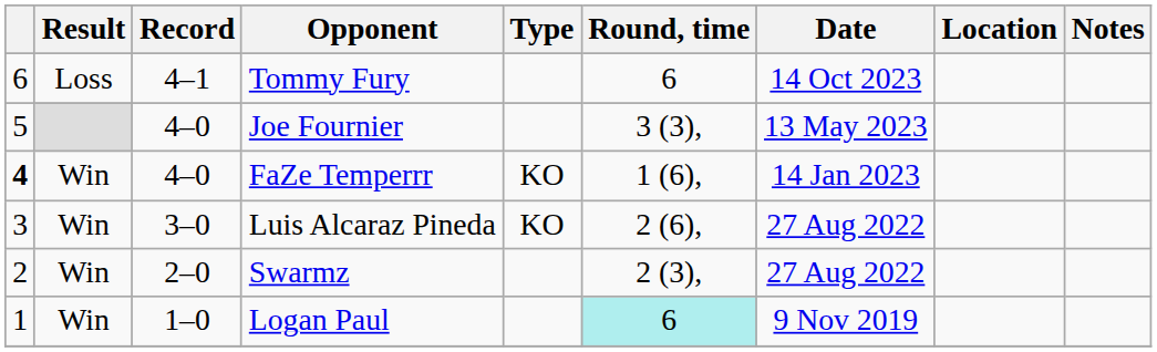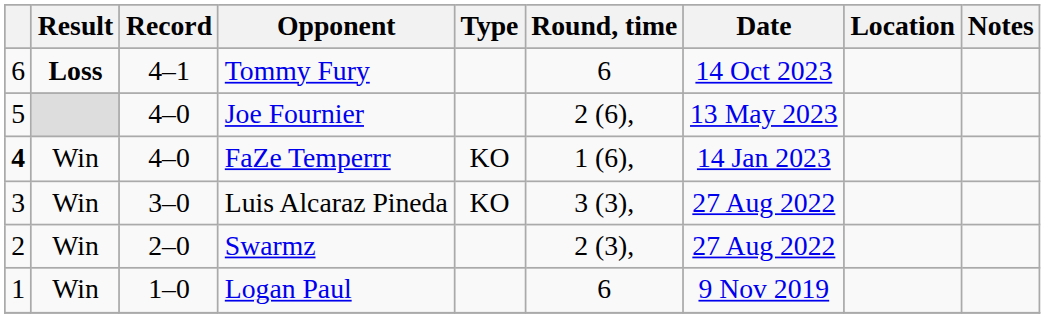Tommy Fury | Result: normal -> bold
Joe Fournier | Round, time: 3 (3), -> 2 (6),
Luis Alcaraz Pineda | Round, time: 2 (6), -> 3 (3),
Logan Paul | Round, time: paleturquoise background -> no background
